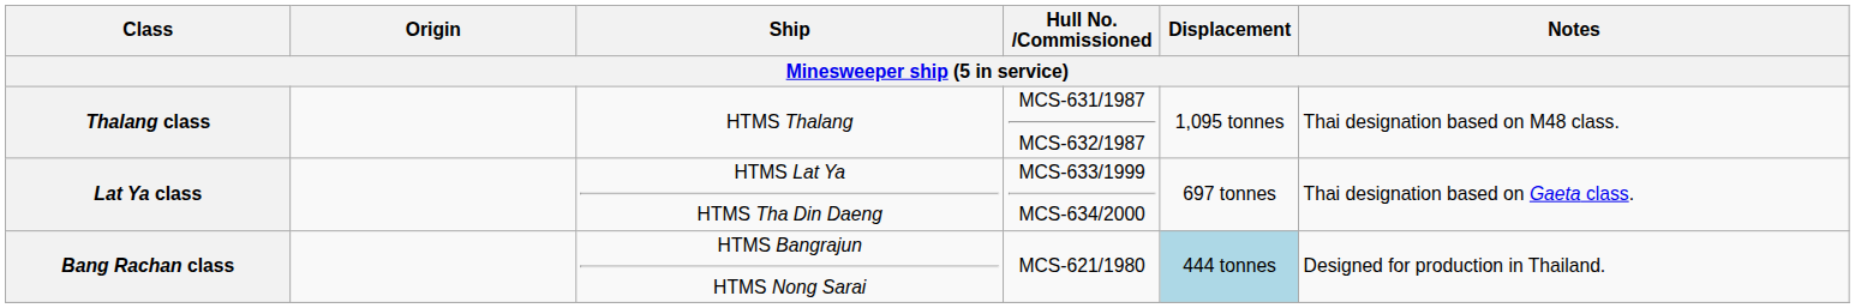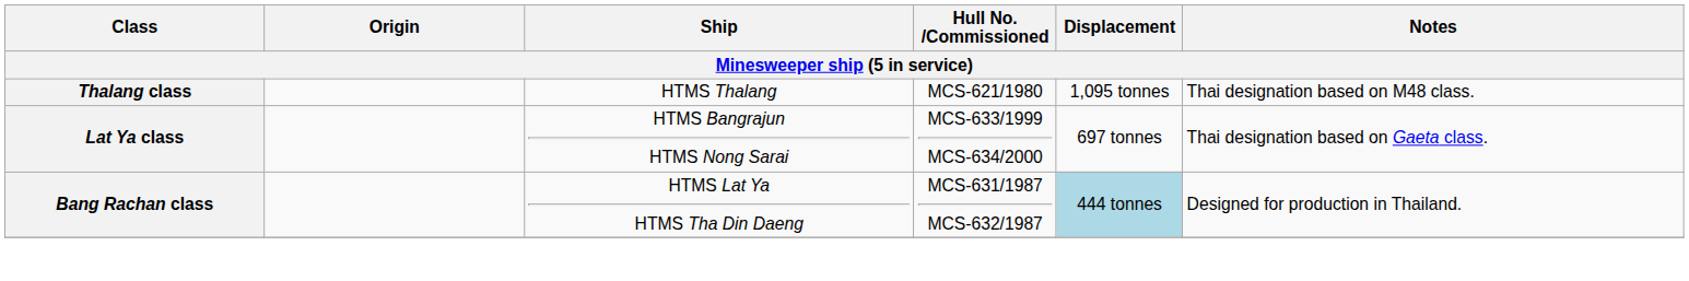Thalang class | Hull No. /Commissioned: MCS-631/1987 MCS-632/1987 -> MCS-621/1980
Lat Ya class | Ship: HTMS Lat Ya HTMS Tha Din Daeng -> HTMS Bangrajun HTMS Nong Sarai
Bang Rachan class | Ship: HTMS Bangrajun HTMS Nong Sarai -> HTMS Lat Ya HTMS Tha Din Daeng
Bang Rachan class | Hull No. /Commissioned: MCS-621/1980 -> MCS-631/1987 MCS-632/1987
